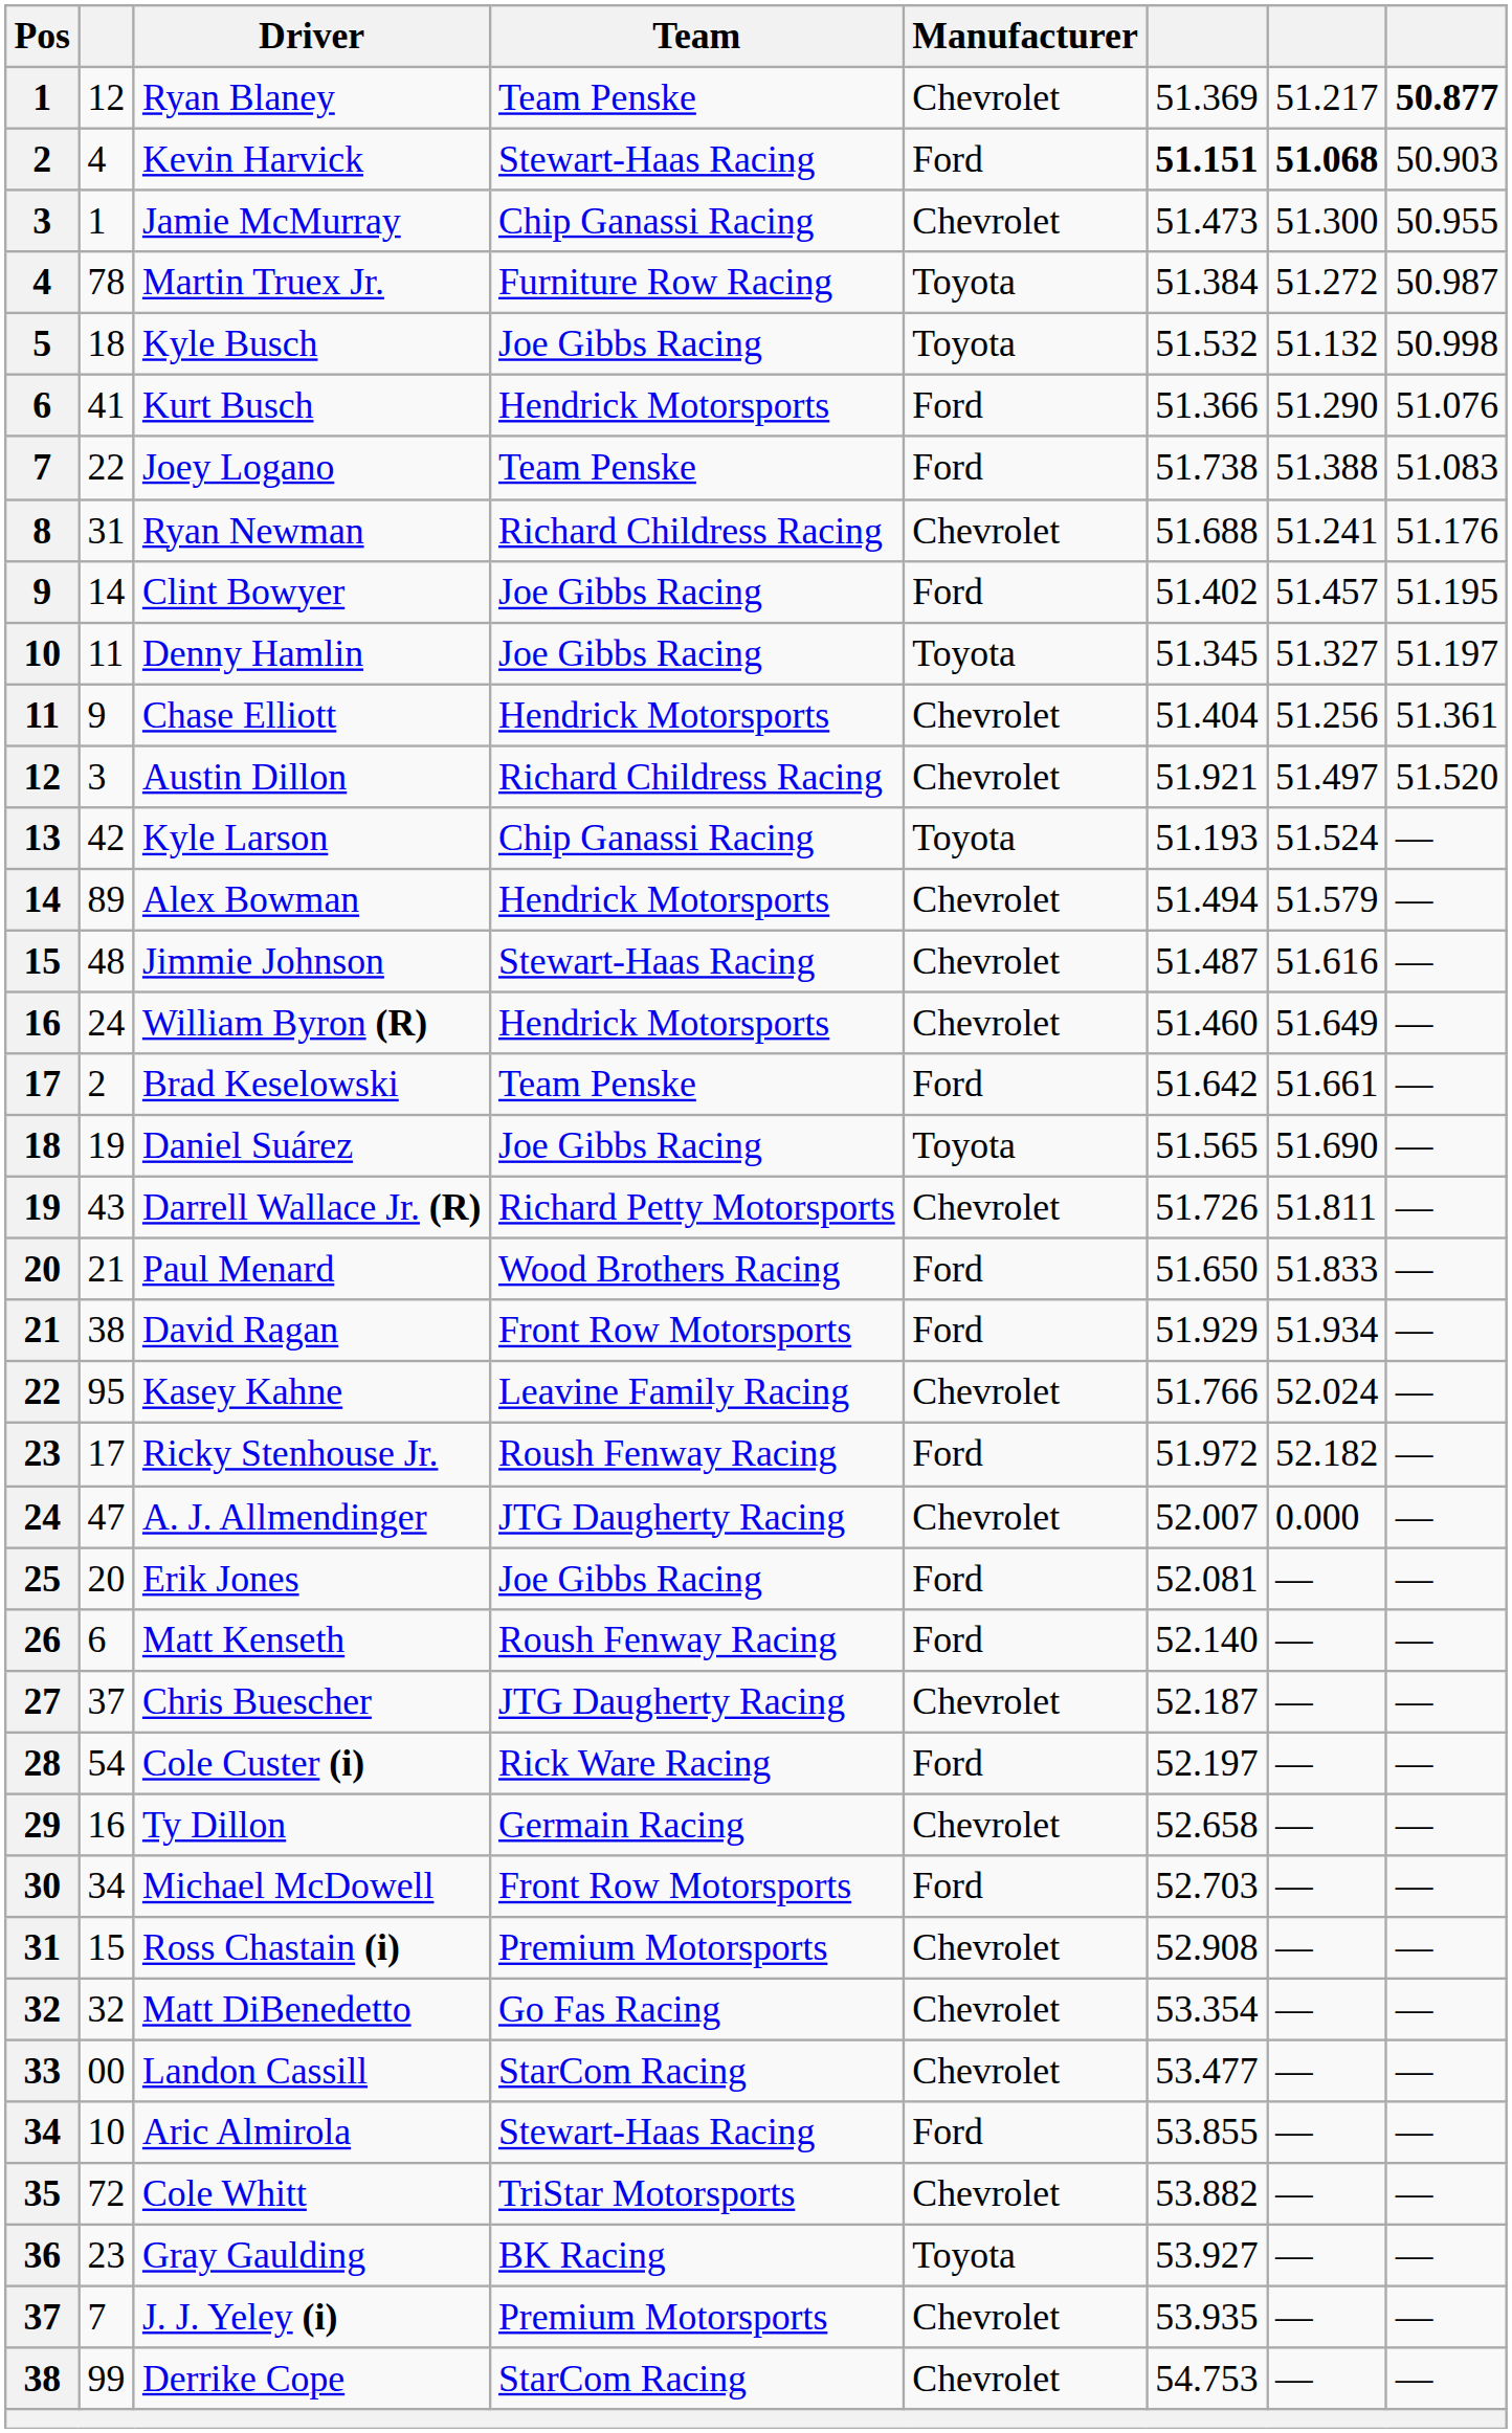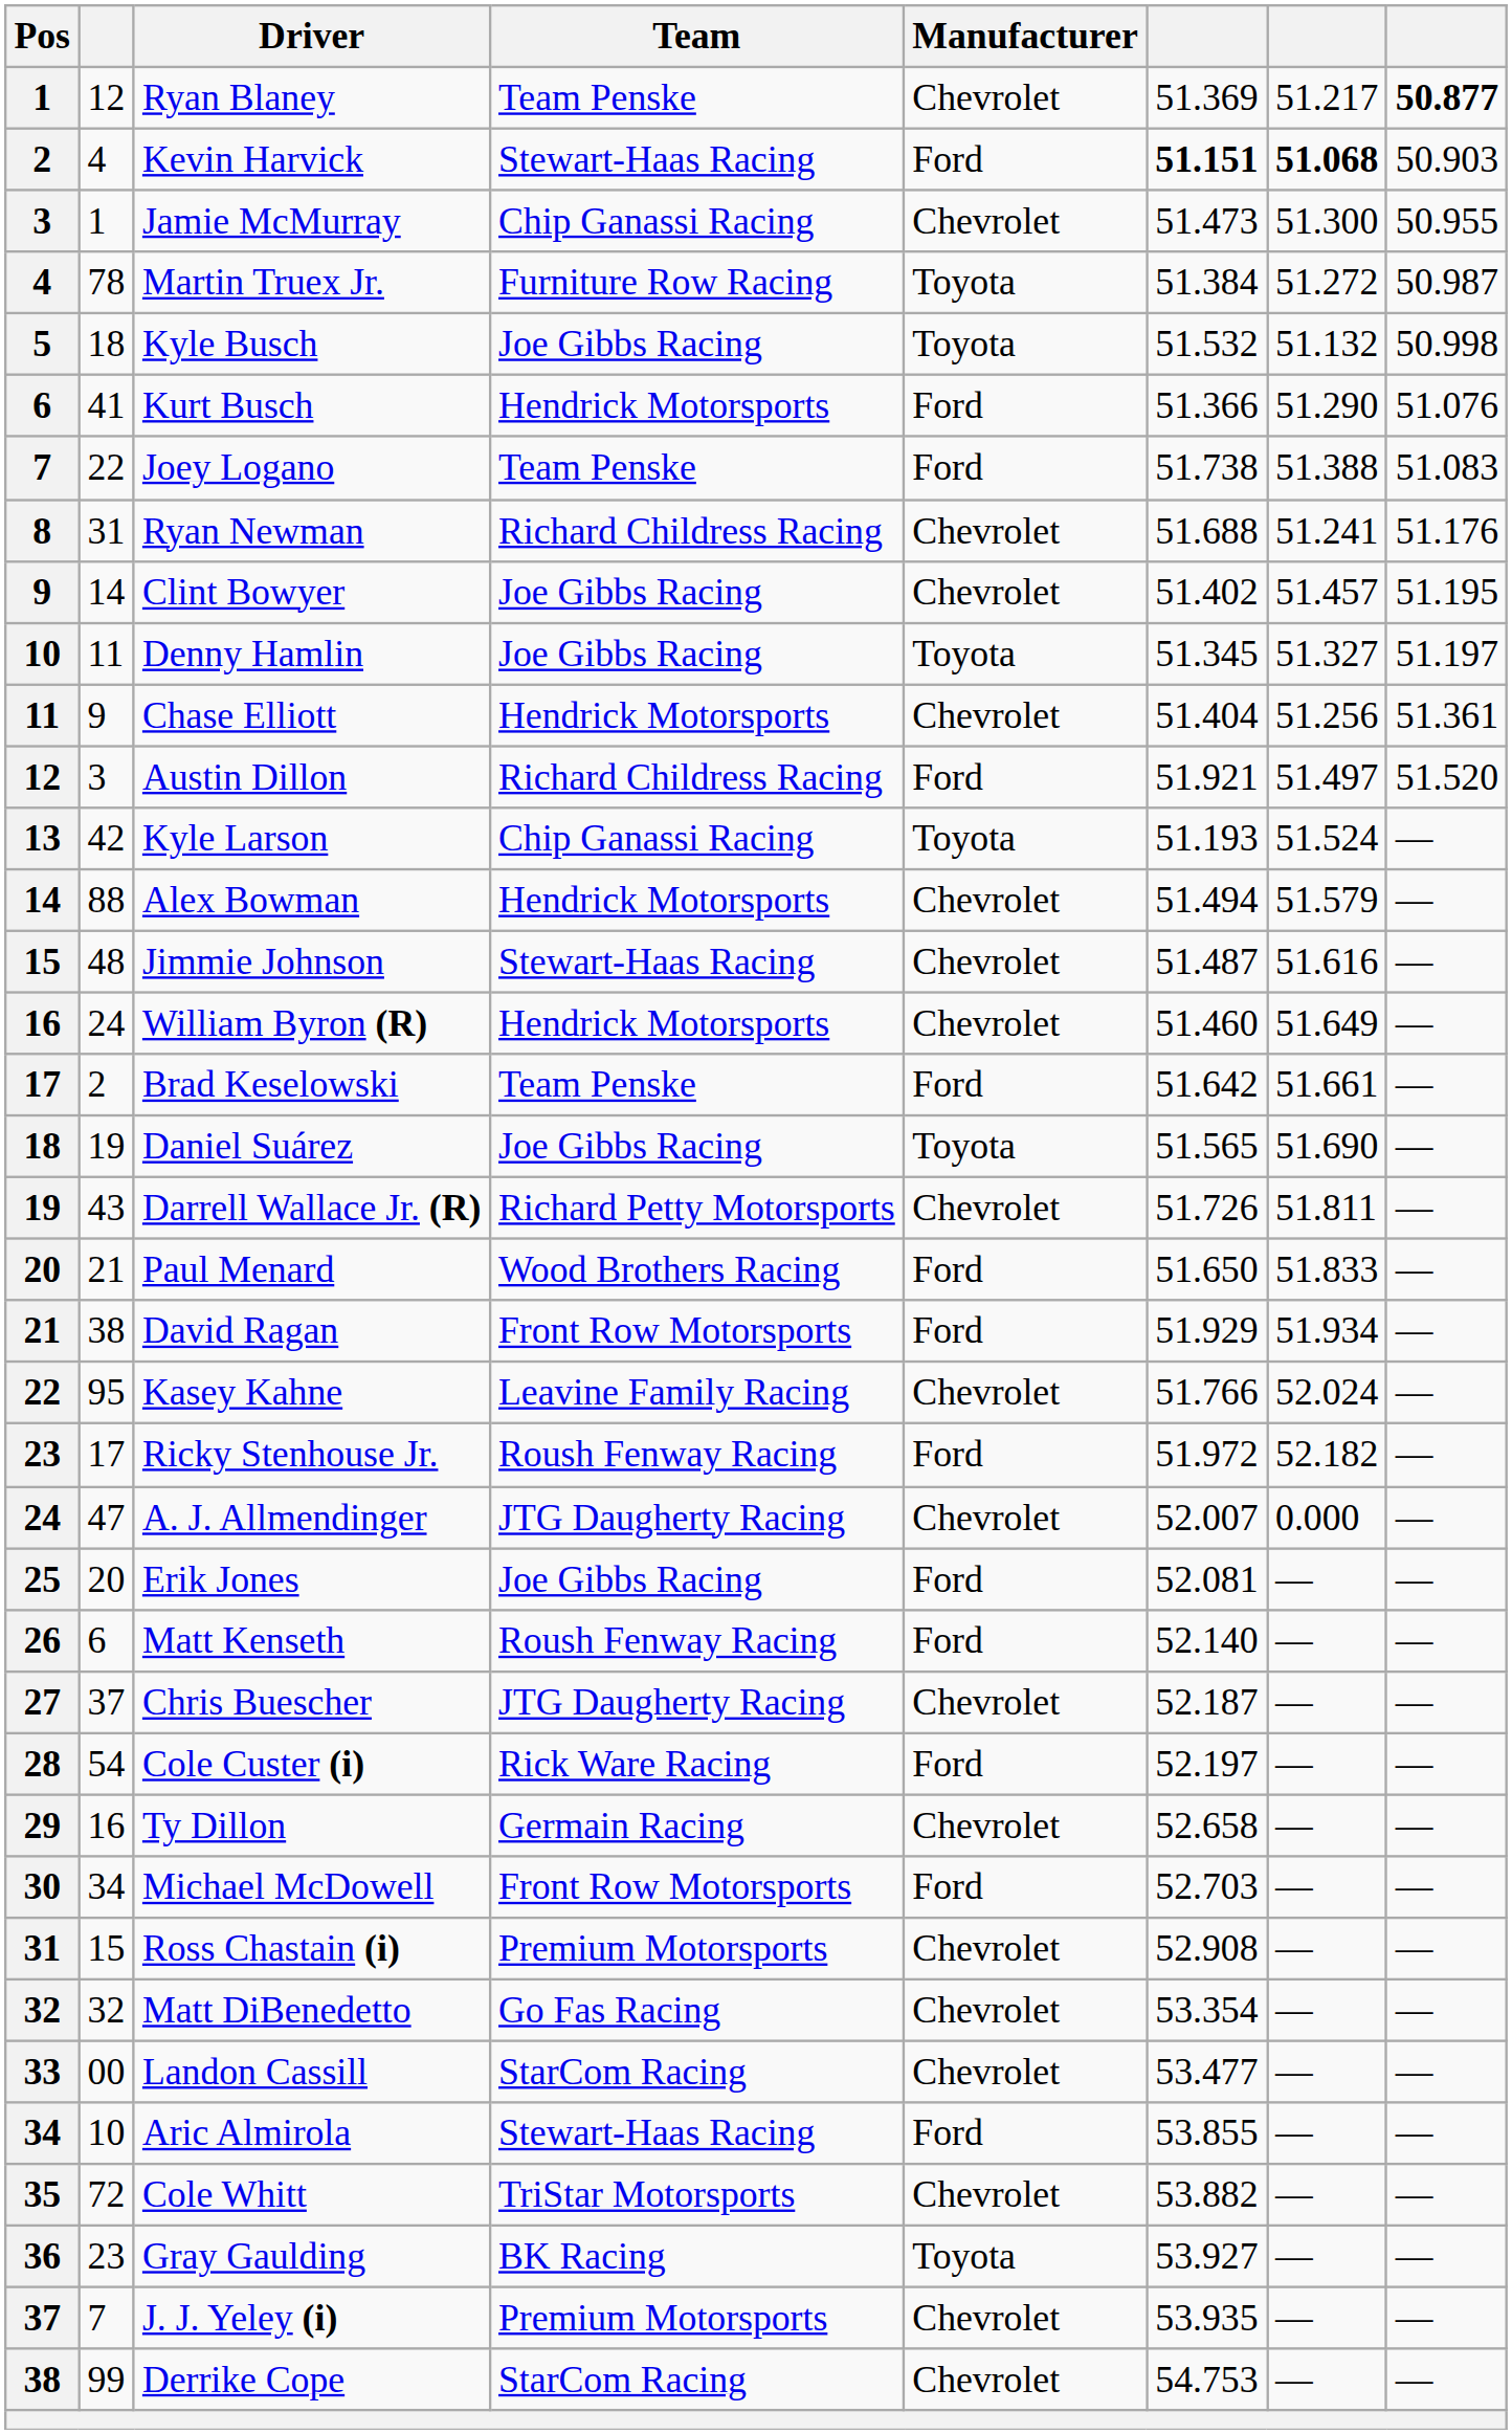Clint Bowyer | Manufacturer: Ford -> Chevrolet
Austin Dillon | Manufacturer: Chevrolet -> Ford
Alex Bowman | column 2: 89 -> 88
